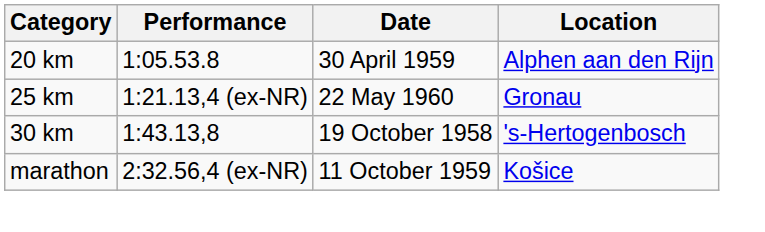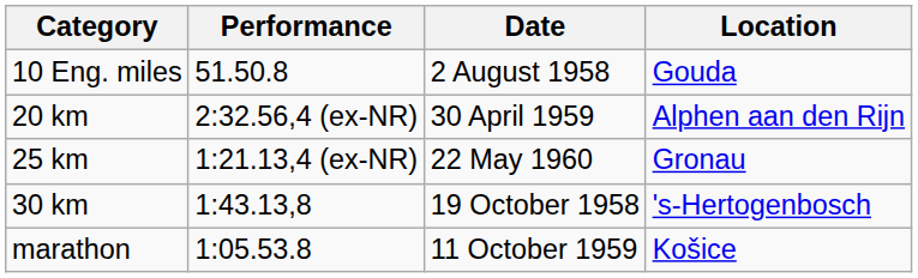+ row: 10 Eng. miles | 51.50.8 | 2 August 1958 | Gouda
20 km | Performance: 1:05.53.8 -> 2:32.56,4 (ex-NR)
marathon | Performance: 2:32.56,4 (ex-NR) -> 1:05.53.8
